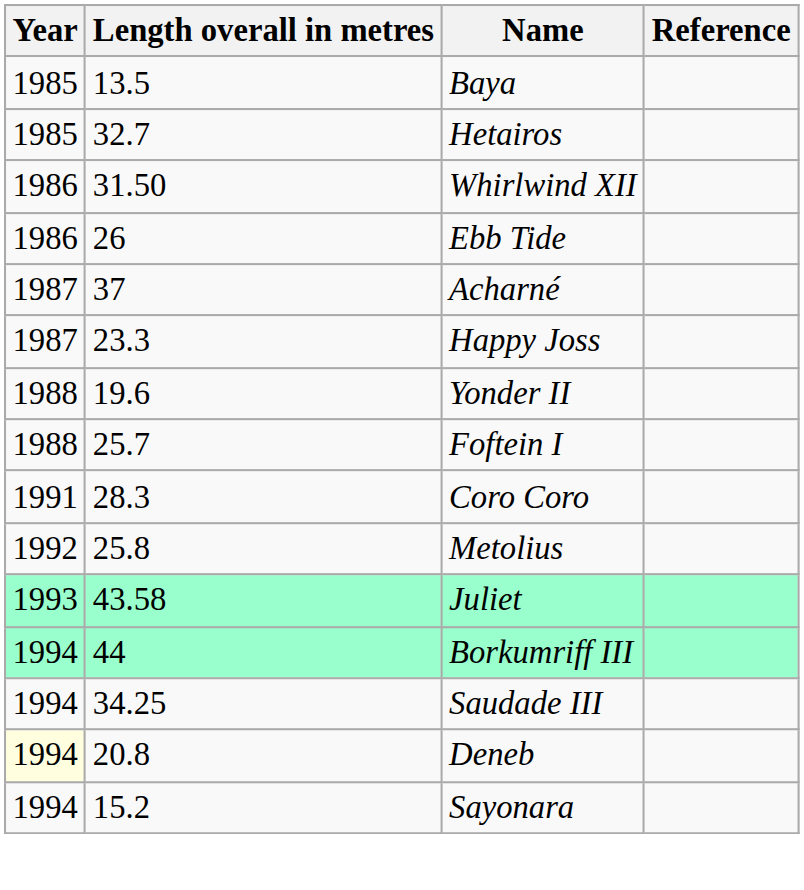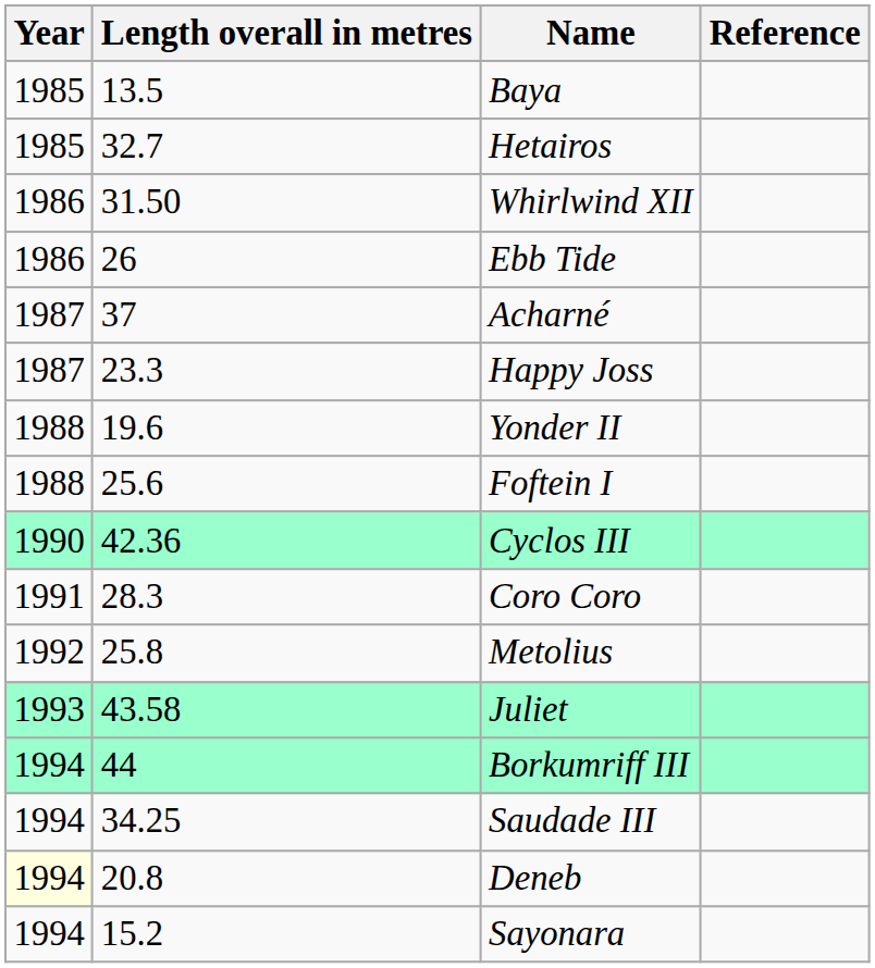Foftein I | Length overall in metres: 25.7 -> 25.6
+ row: 1990 | 42.36 | Cyclos III
